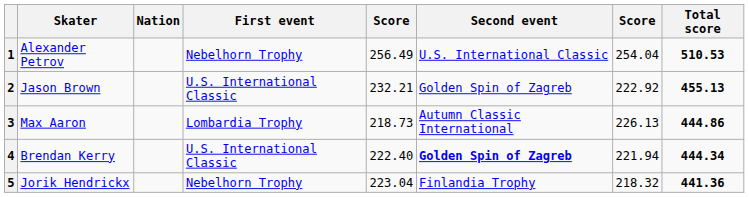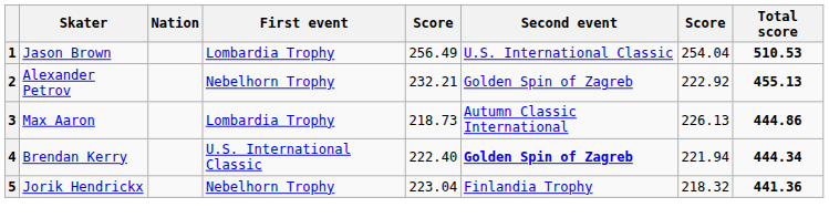1 | Skater: Alexander Petrov -> Jason Brown
1 | First event: Nebelhorn Trophy -> Lombardia Trophy
2 | Skater: Jason Brown -> Alexander Petrov
2 | First event: U.S. International Classic -> Nebelhorn Trophy
